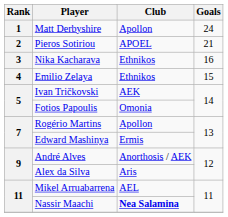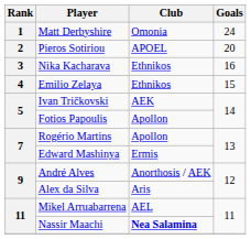Matt Derbyshire | Club: Apollon -> Omonia
Pieros Sotiriou | Goals: 21 -> 20
Fotios Papoulis | Club: Omonia -> Apollon
